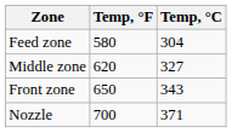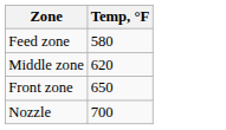- column: Temp, °C | 304 | 327 | 343 | 371
